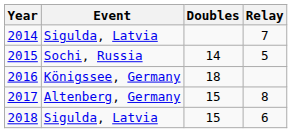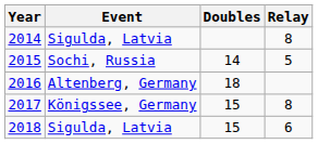2014 | Relay: 7 -> 8
2016 | Event: Königssee, Germany -> Altenberg, Germany
2017 | Event: Altenberg, Germany -> Königssee, Germany
